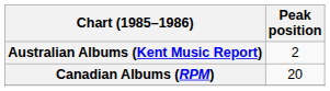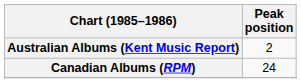Canadian Albums (RPM) | Peak position: 20 -> 24
